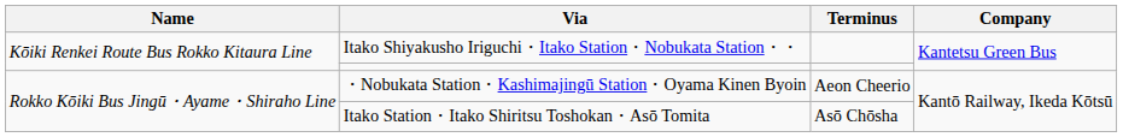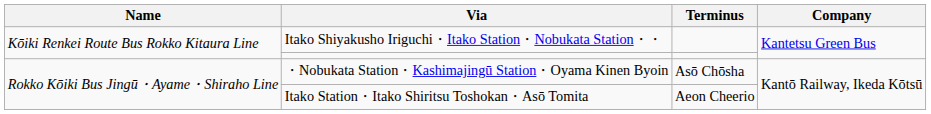・Nobukata Station・Kashimajingū Station・Oyama Kinen Byoin | Terminus: Aeon Cheerio -> Asō Chōsha
Itako Station・Itako Shiritsu Toshokan・Asō Tomita | Terminus: Asō Chōsha -> Aeon Cheerio
